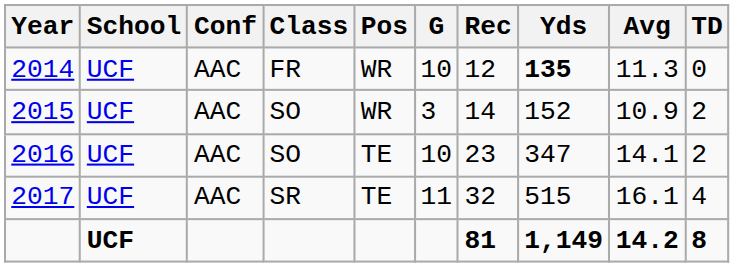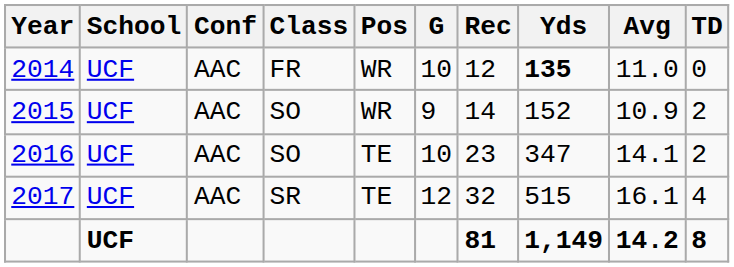2014 | Avg: 11.3 -> 11.0
2015 | G: 3 -> 9
2017 | G: 11 -> 12
